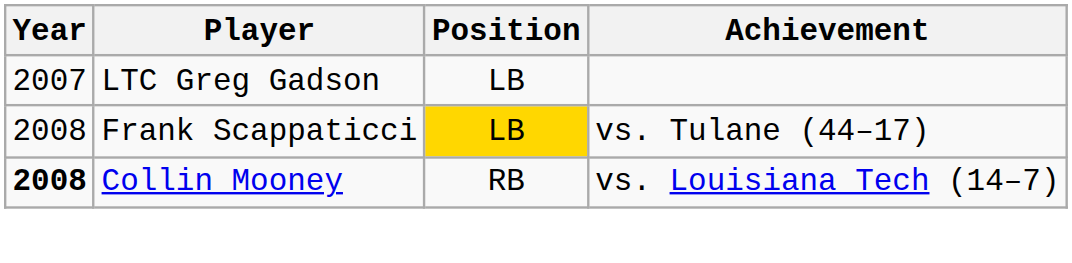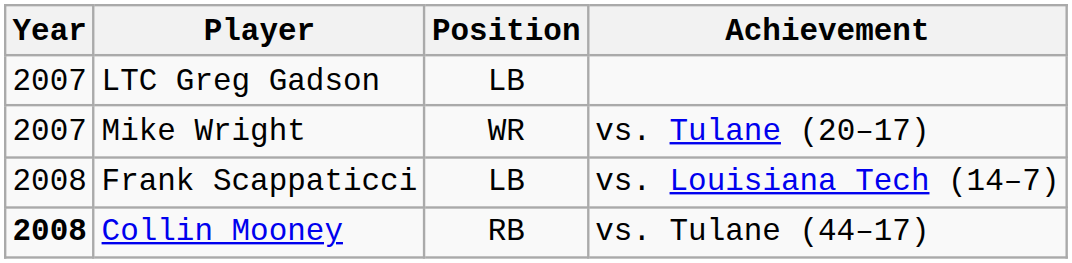+ row: 2007 | Mike Wright | WR | vs. Tulane (20–17)
Frank Scappaticci | Position: gold background -> no background
Frank Scappaticci | Achievement: vs. Tulane (44–17) -> vs. Louisiana Tech (14–7)
Collin Mooney | Achievement: vs. Louisiana Tech (14–7) -> vs. Tulane (44–17)
